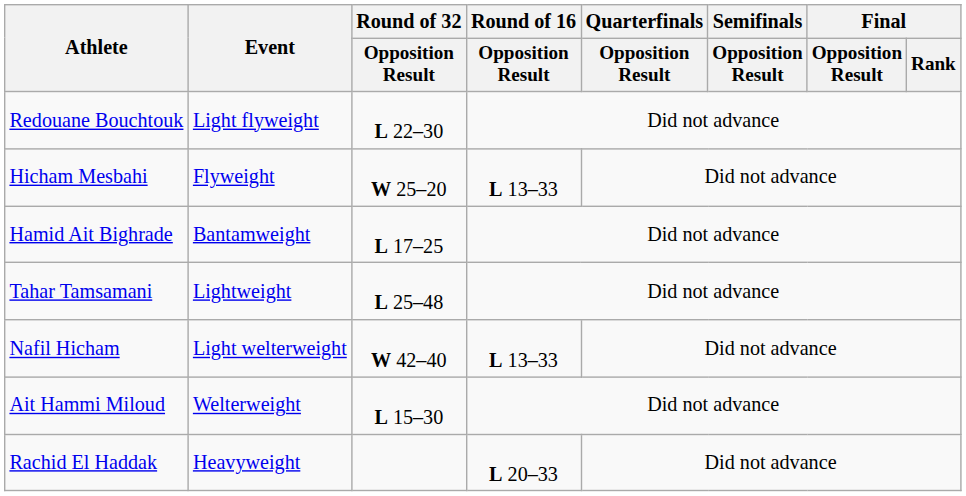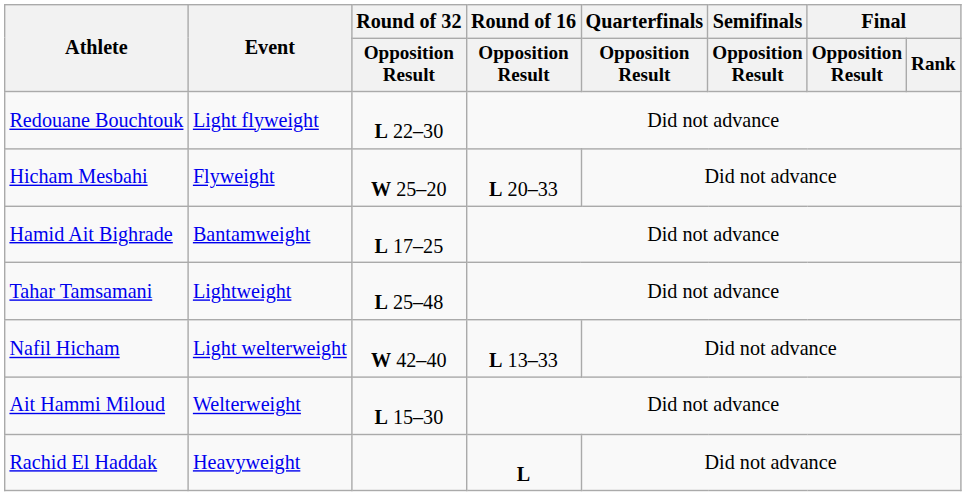Hicham Mesbahi | Round of 16 / Opposition Result: L 13–33 -> L 20–33
Rachid El Haddak | Round of 16 / Opposition Result: L 20–33 -> L
